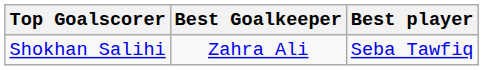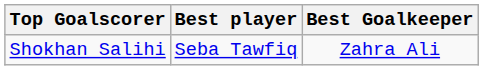columns swapped: Best player <-> Best Goalkeeper
